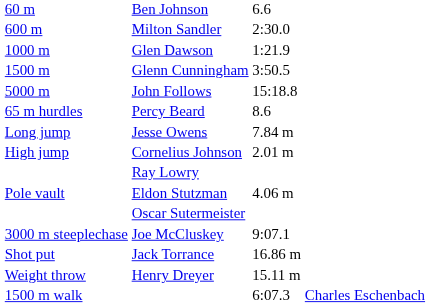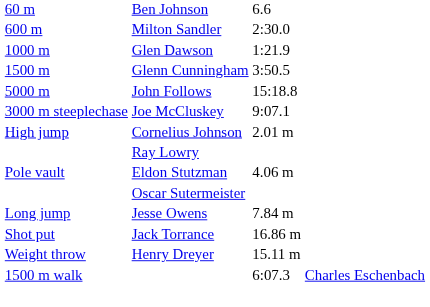- row: 65 m hurdles | Percy Beard | 8.6
rows swapped: Joe McCluskey <-> Jesse Owens
